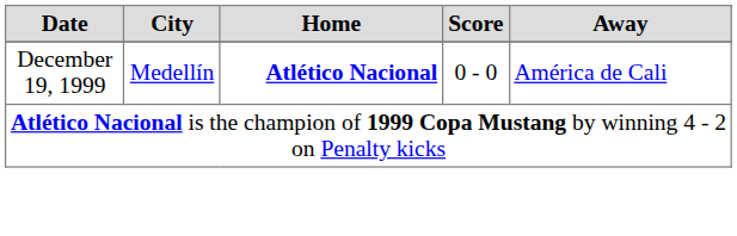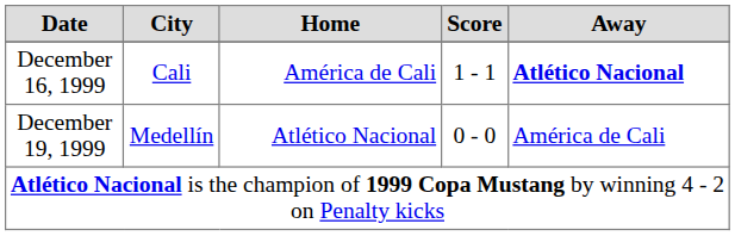+ row: December 16, 1999 | Cali | América de Cali | 1 - 1 | Atlético Nacional
December 19, 1999 | Home: bold -> normal
